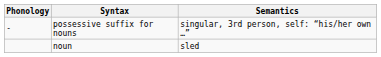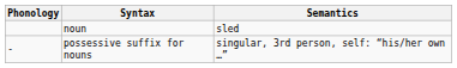rows swapped: noun <-> possessive suffix for nouns
